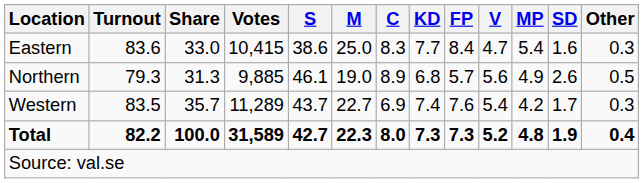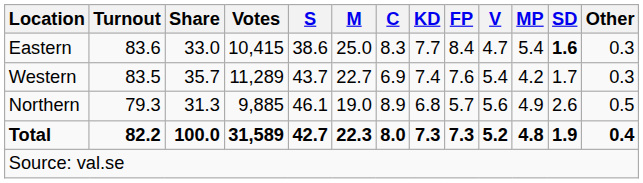Eastern | SD: normal -> bold
rows swapped: Northern <-> Western
